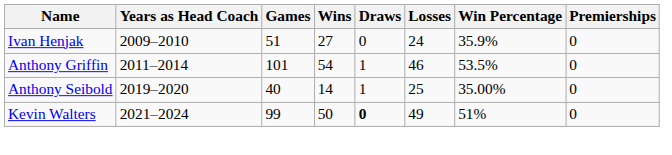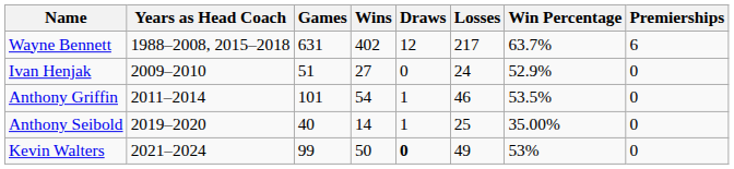+ row: Wayne Bennett | 1988–2008, 2015–2018 | 631 | 402 | 12 | 217 | 63.7% | 6
Ivan Henjak | Win Percentage: 35.9% -> 52.9%
Kevin Walters | Win Percentage: 51% -> 53%
